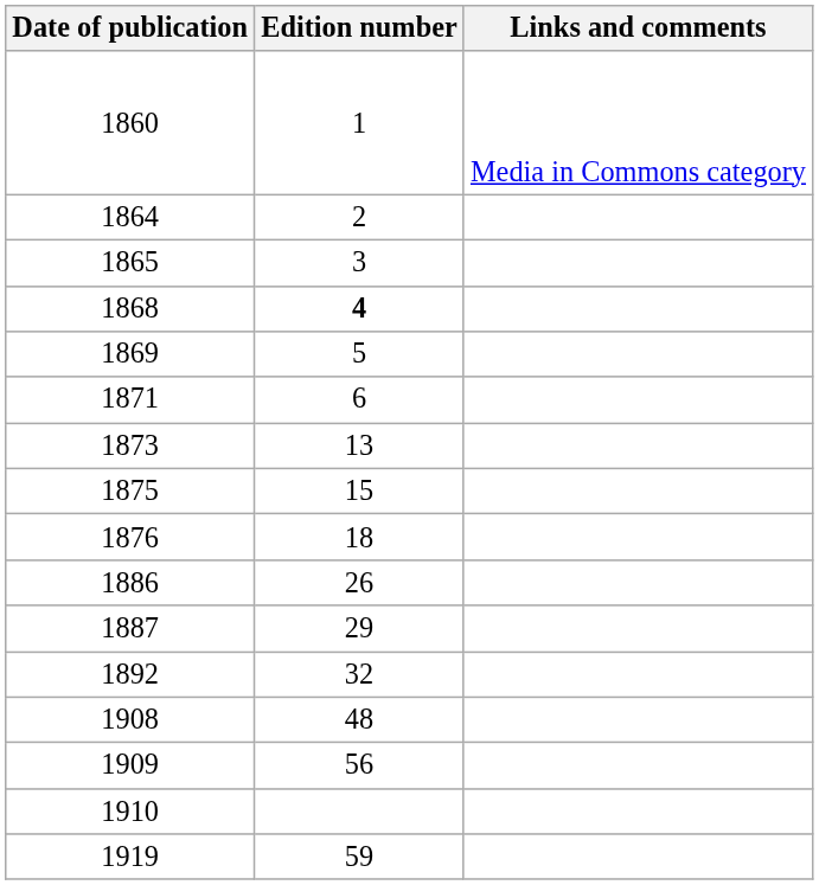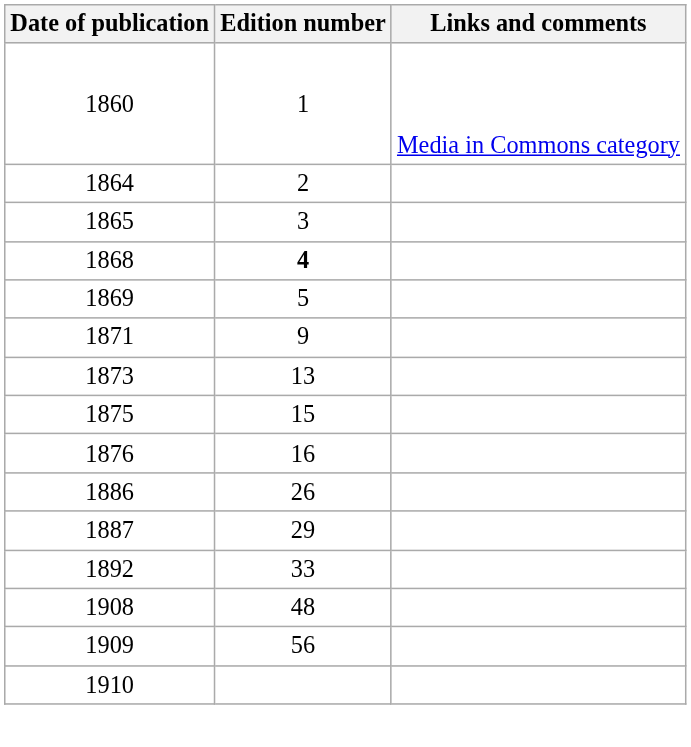1871 | Edition number: 6 -> 9
1876 | Edition number: 18 -> 16
1892 | Edition number: 32 -> 33
- row: 1919 | 59
